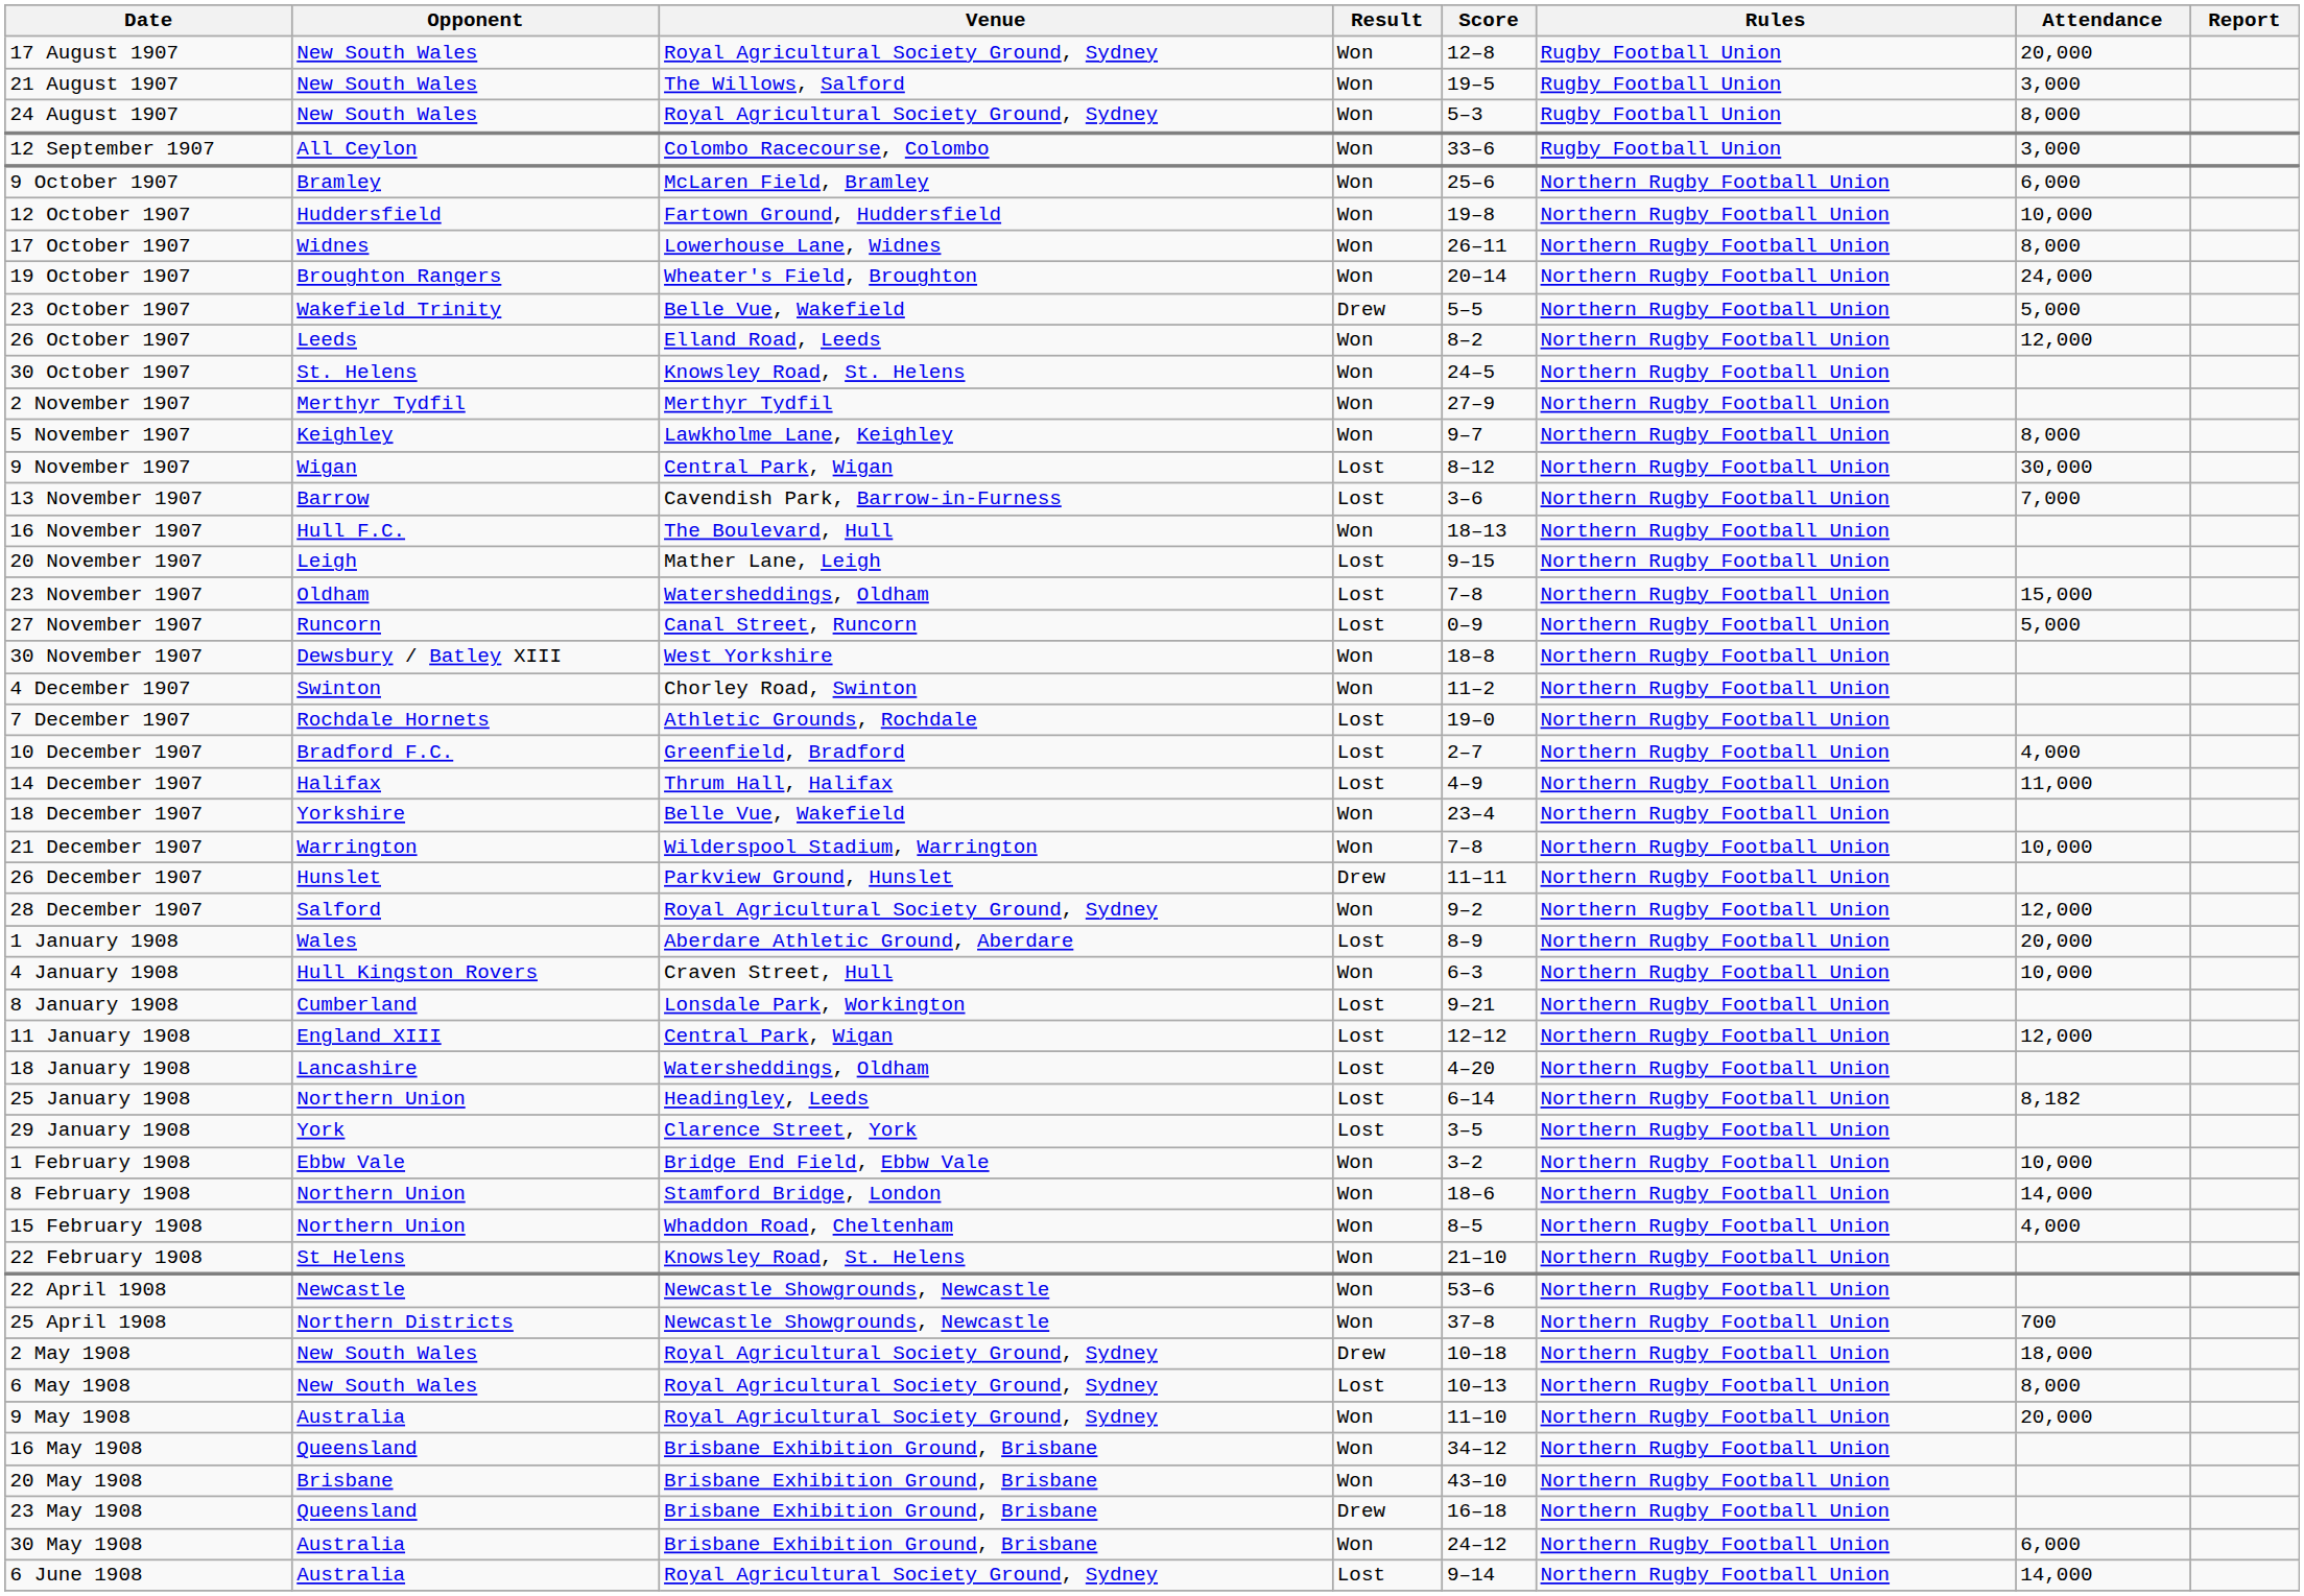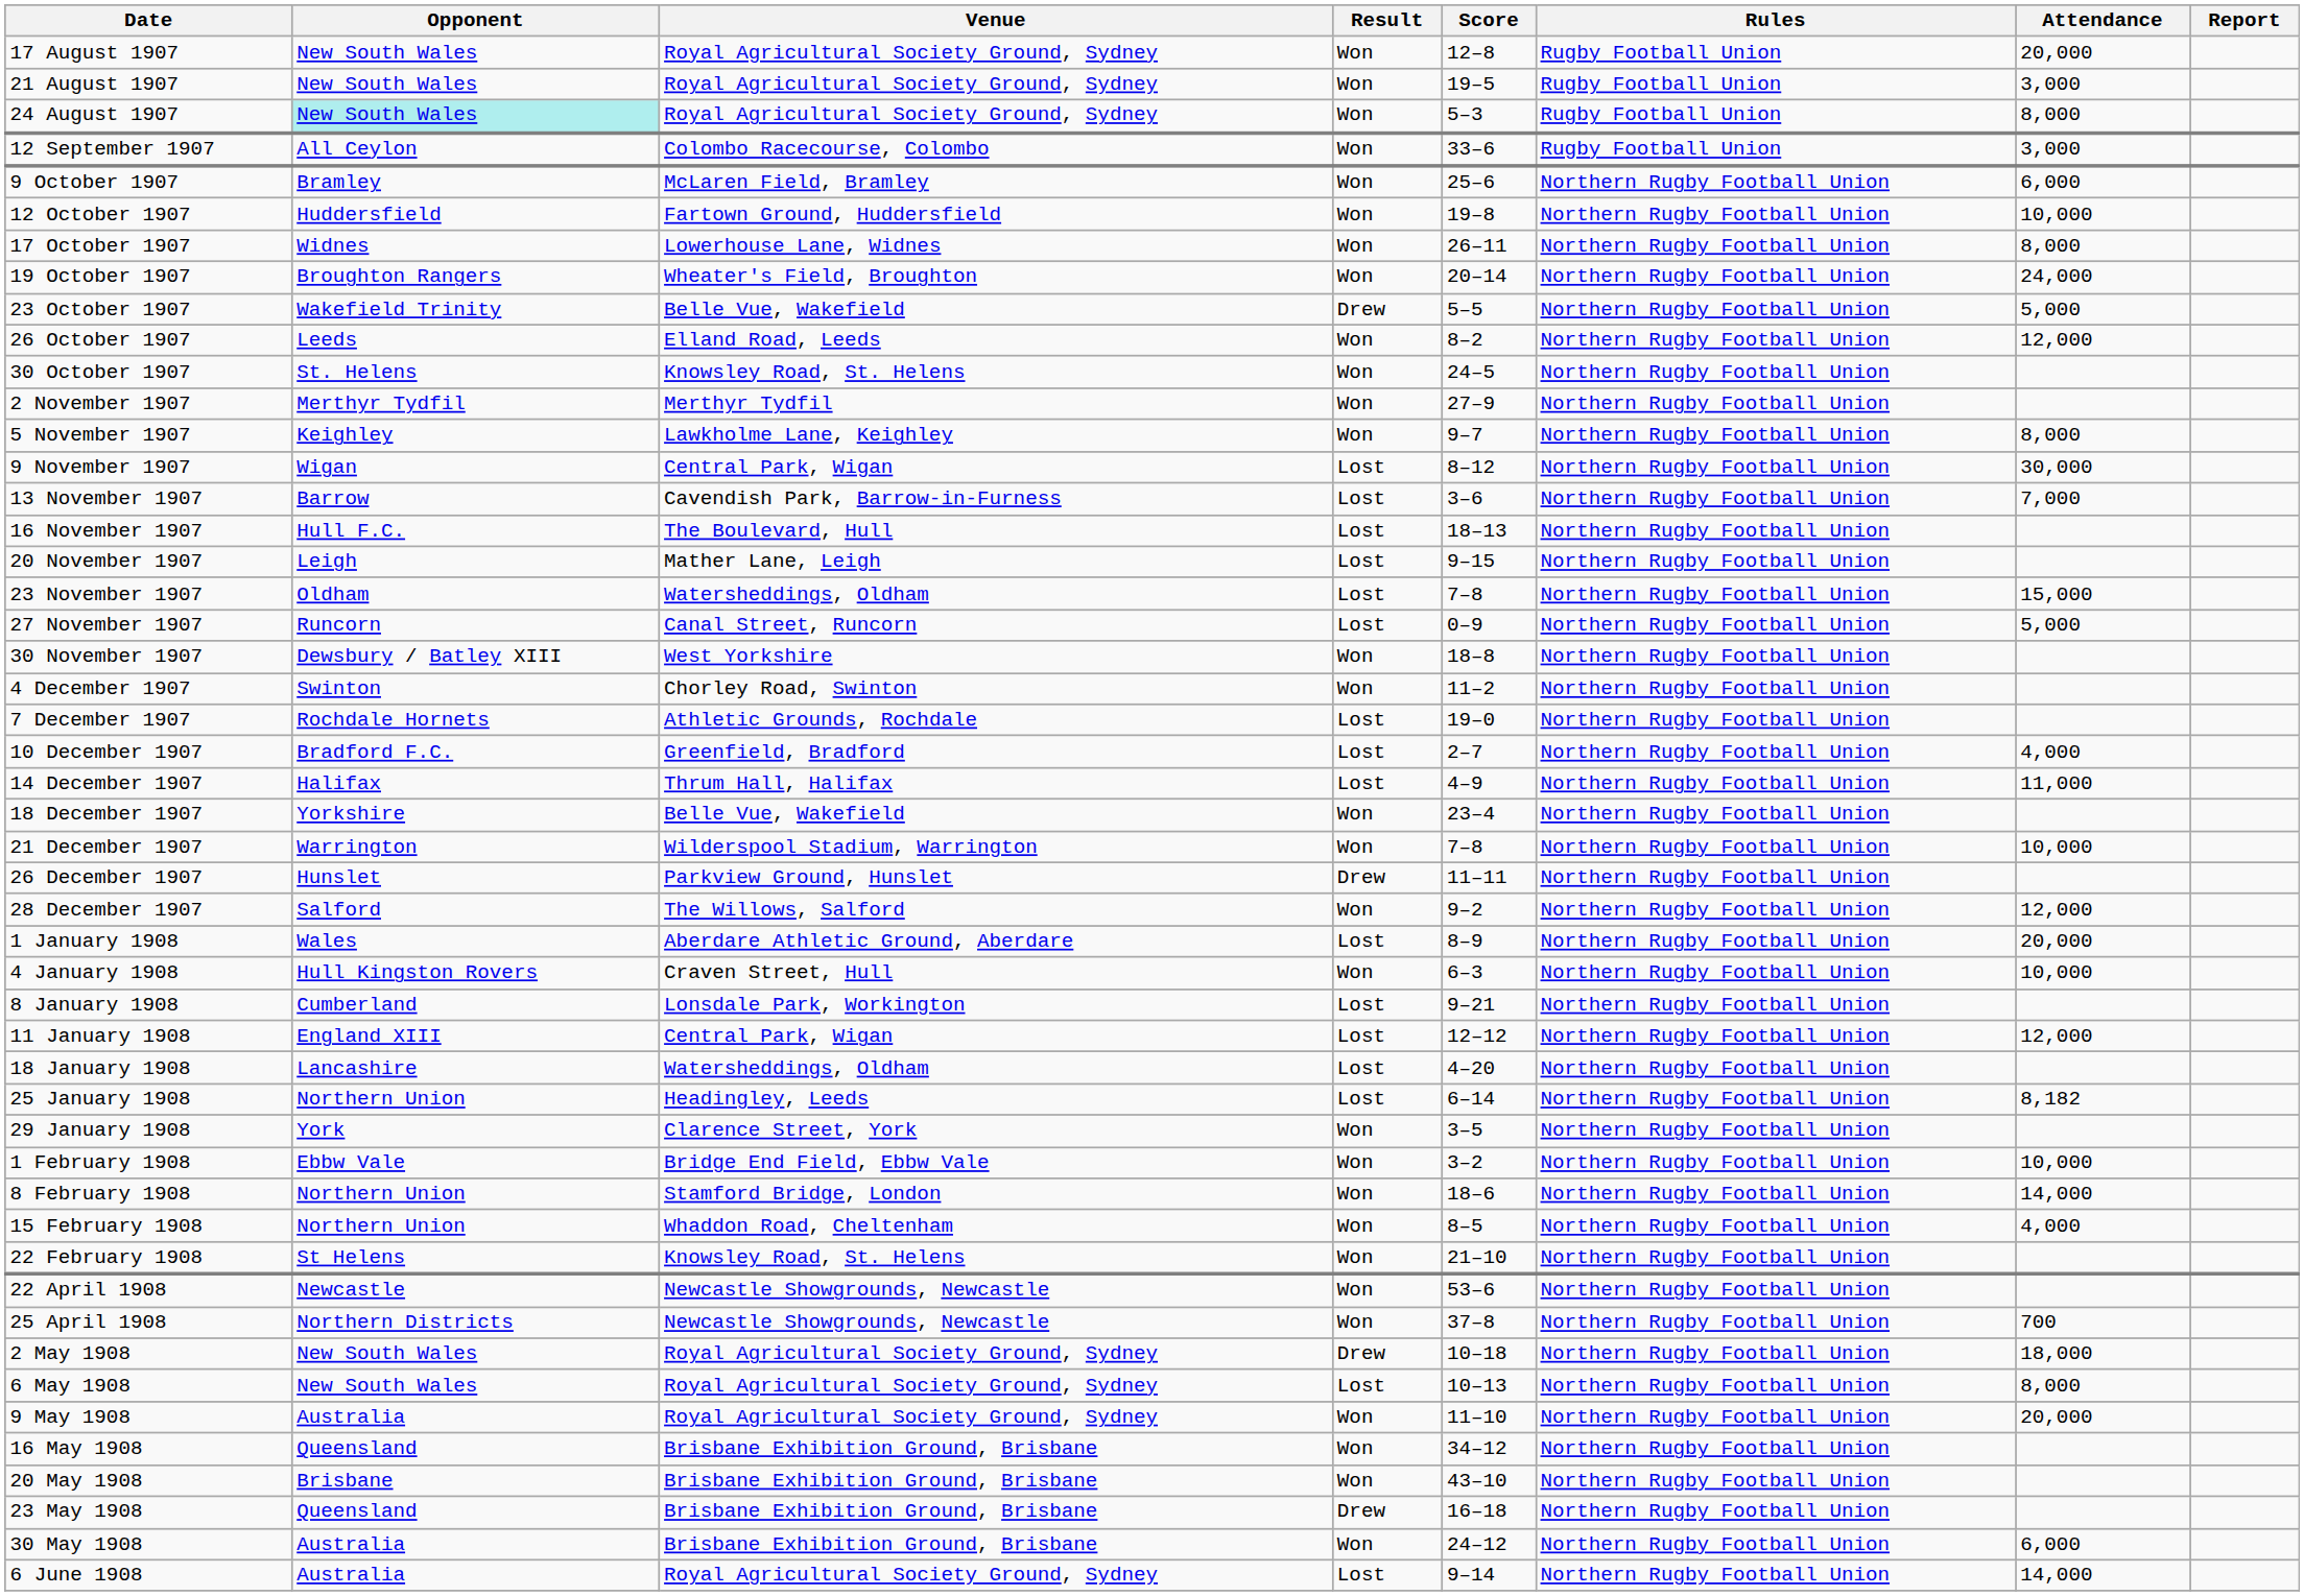21 August 1907 | Venue: The Willows, Salford -> Royal Agricultural Society Ground, Sydney
24 August 1907 | Opponent: no background -> paleturquoise background
16 November 1907 | Result: Won -> Lost
28 December 1907 | Venue: Royal Agricultural Society Ground, Sydney -> The Willows, Salford
29 January 1908 | Result: Lost -> Won
